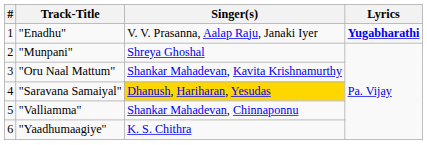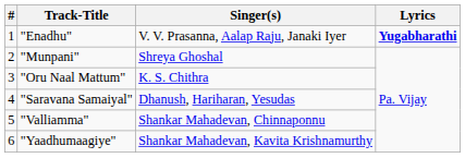"Oru Naal Mattum" | Singer(s): Shankar Mahadevan, Kavita Krishnamurthy -> K. S. Chithra
"Saravana Samaiyal" | Singer(s): gold background -> no background
"Yaadhumaagiye" | Singer(s): K. S. Chithra -> Shankar Mahadevan, Kavita Krishnamurthy
